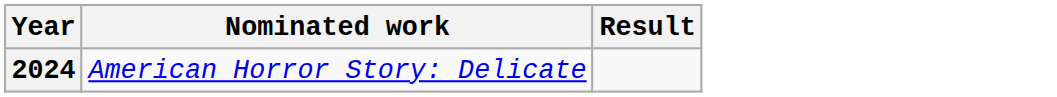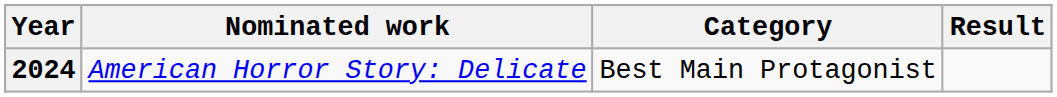+ column: Category | Best Main Protagonist
